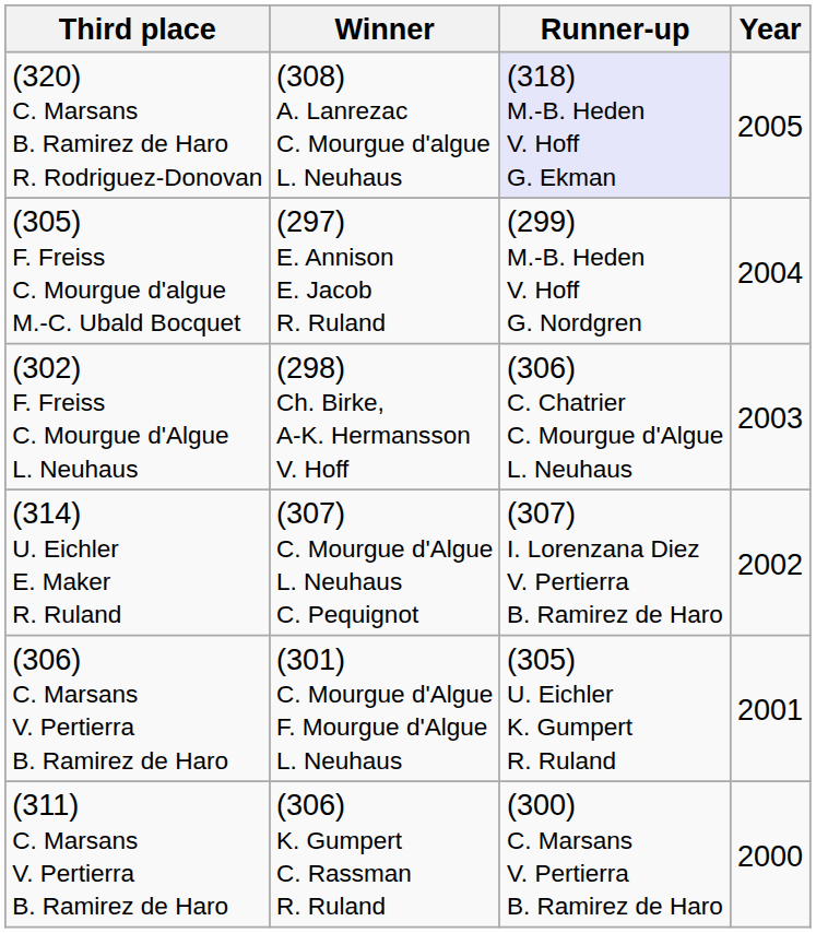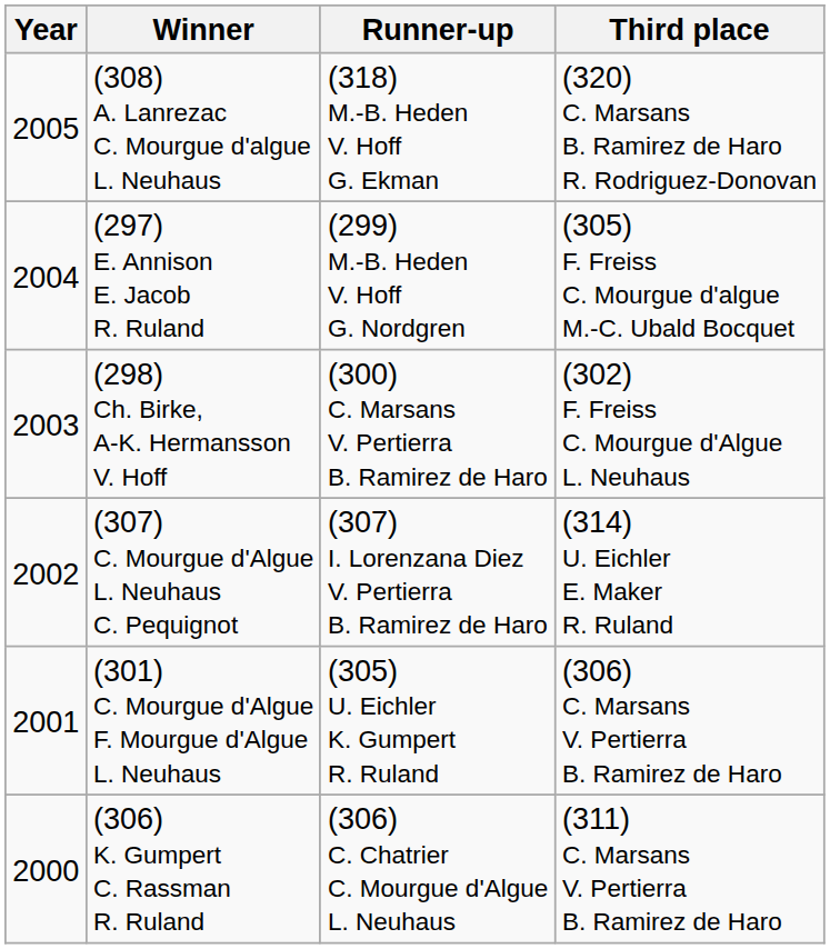columns swapped: Year <-> Third place
(308) A. Lanrezac C. Mourgue d'algue L. Neuhaus | Runner-up: lavender background -> no background
(298) Ch. Birke, A-K. Hermansson V. Hoff | Runner-up: (306) C. Chatrier C. Mourgue d'Algue L. Neuhaus -> (300) C. Marsans V. Pertierra B. Ramirez de Haro
(306) K. Gumpert C. Rassman R. Ruland | Runner-up: (300) C. Marsans V. Pertierra B. Ramirez de Haro -> (306) C. Chatrier C. Mourgue d'Algue L. Neuhaus
